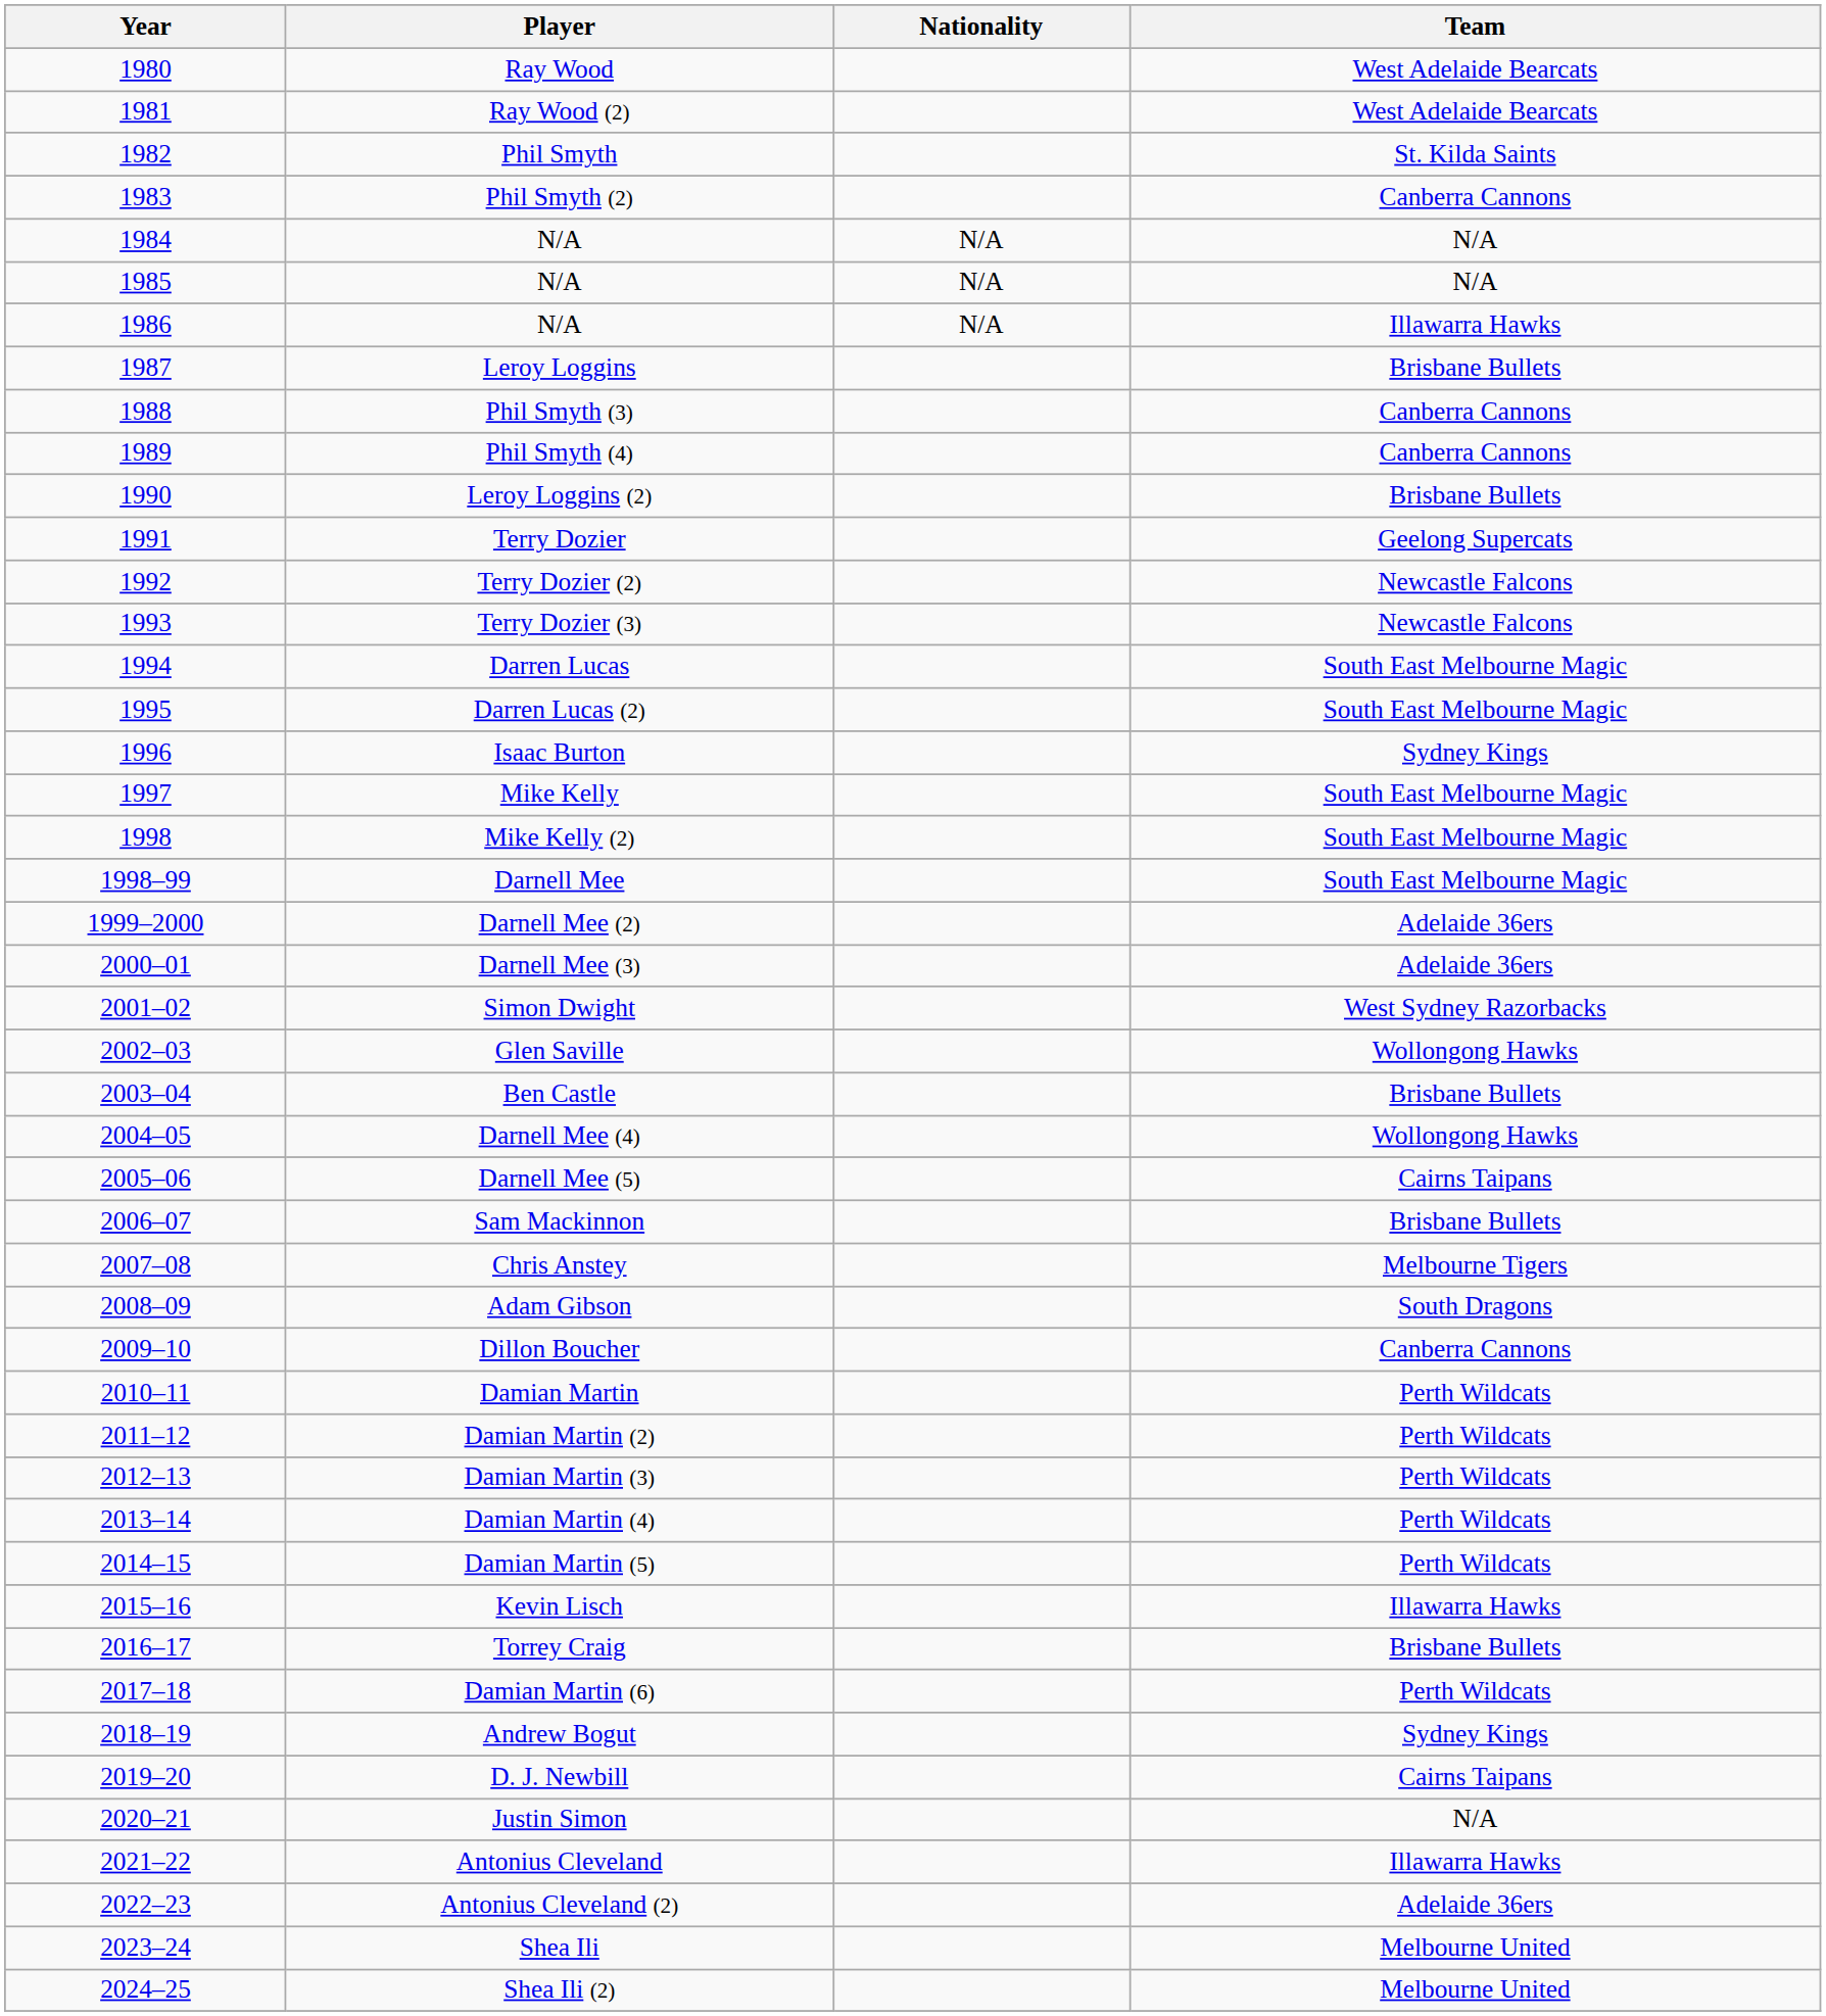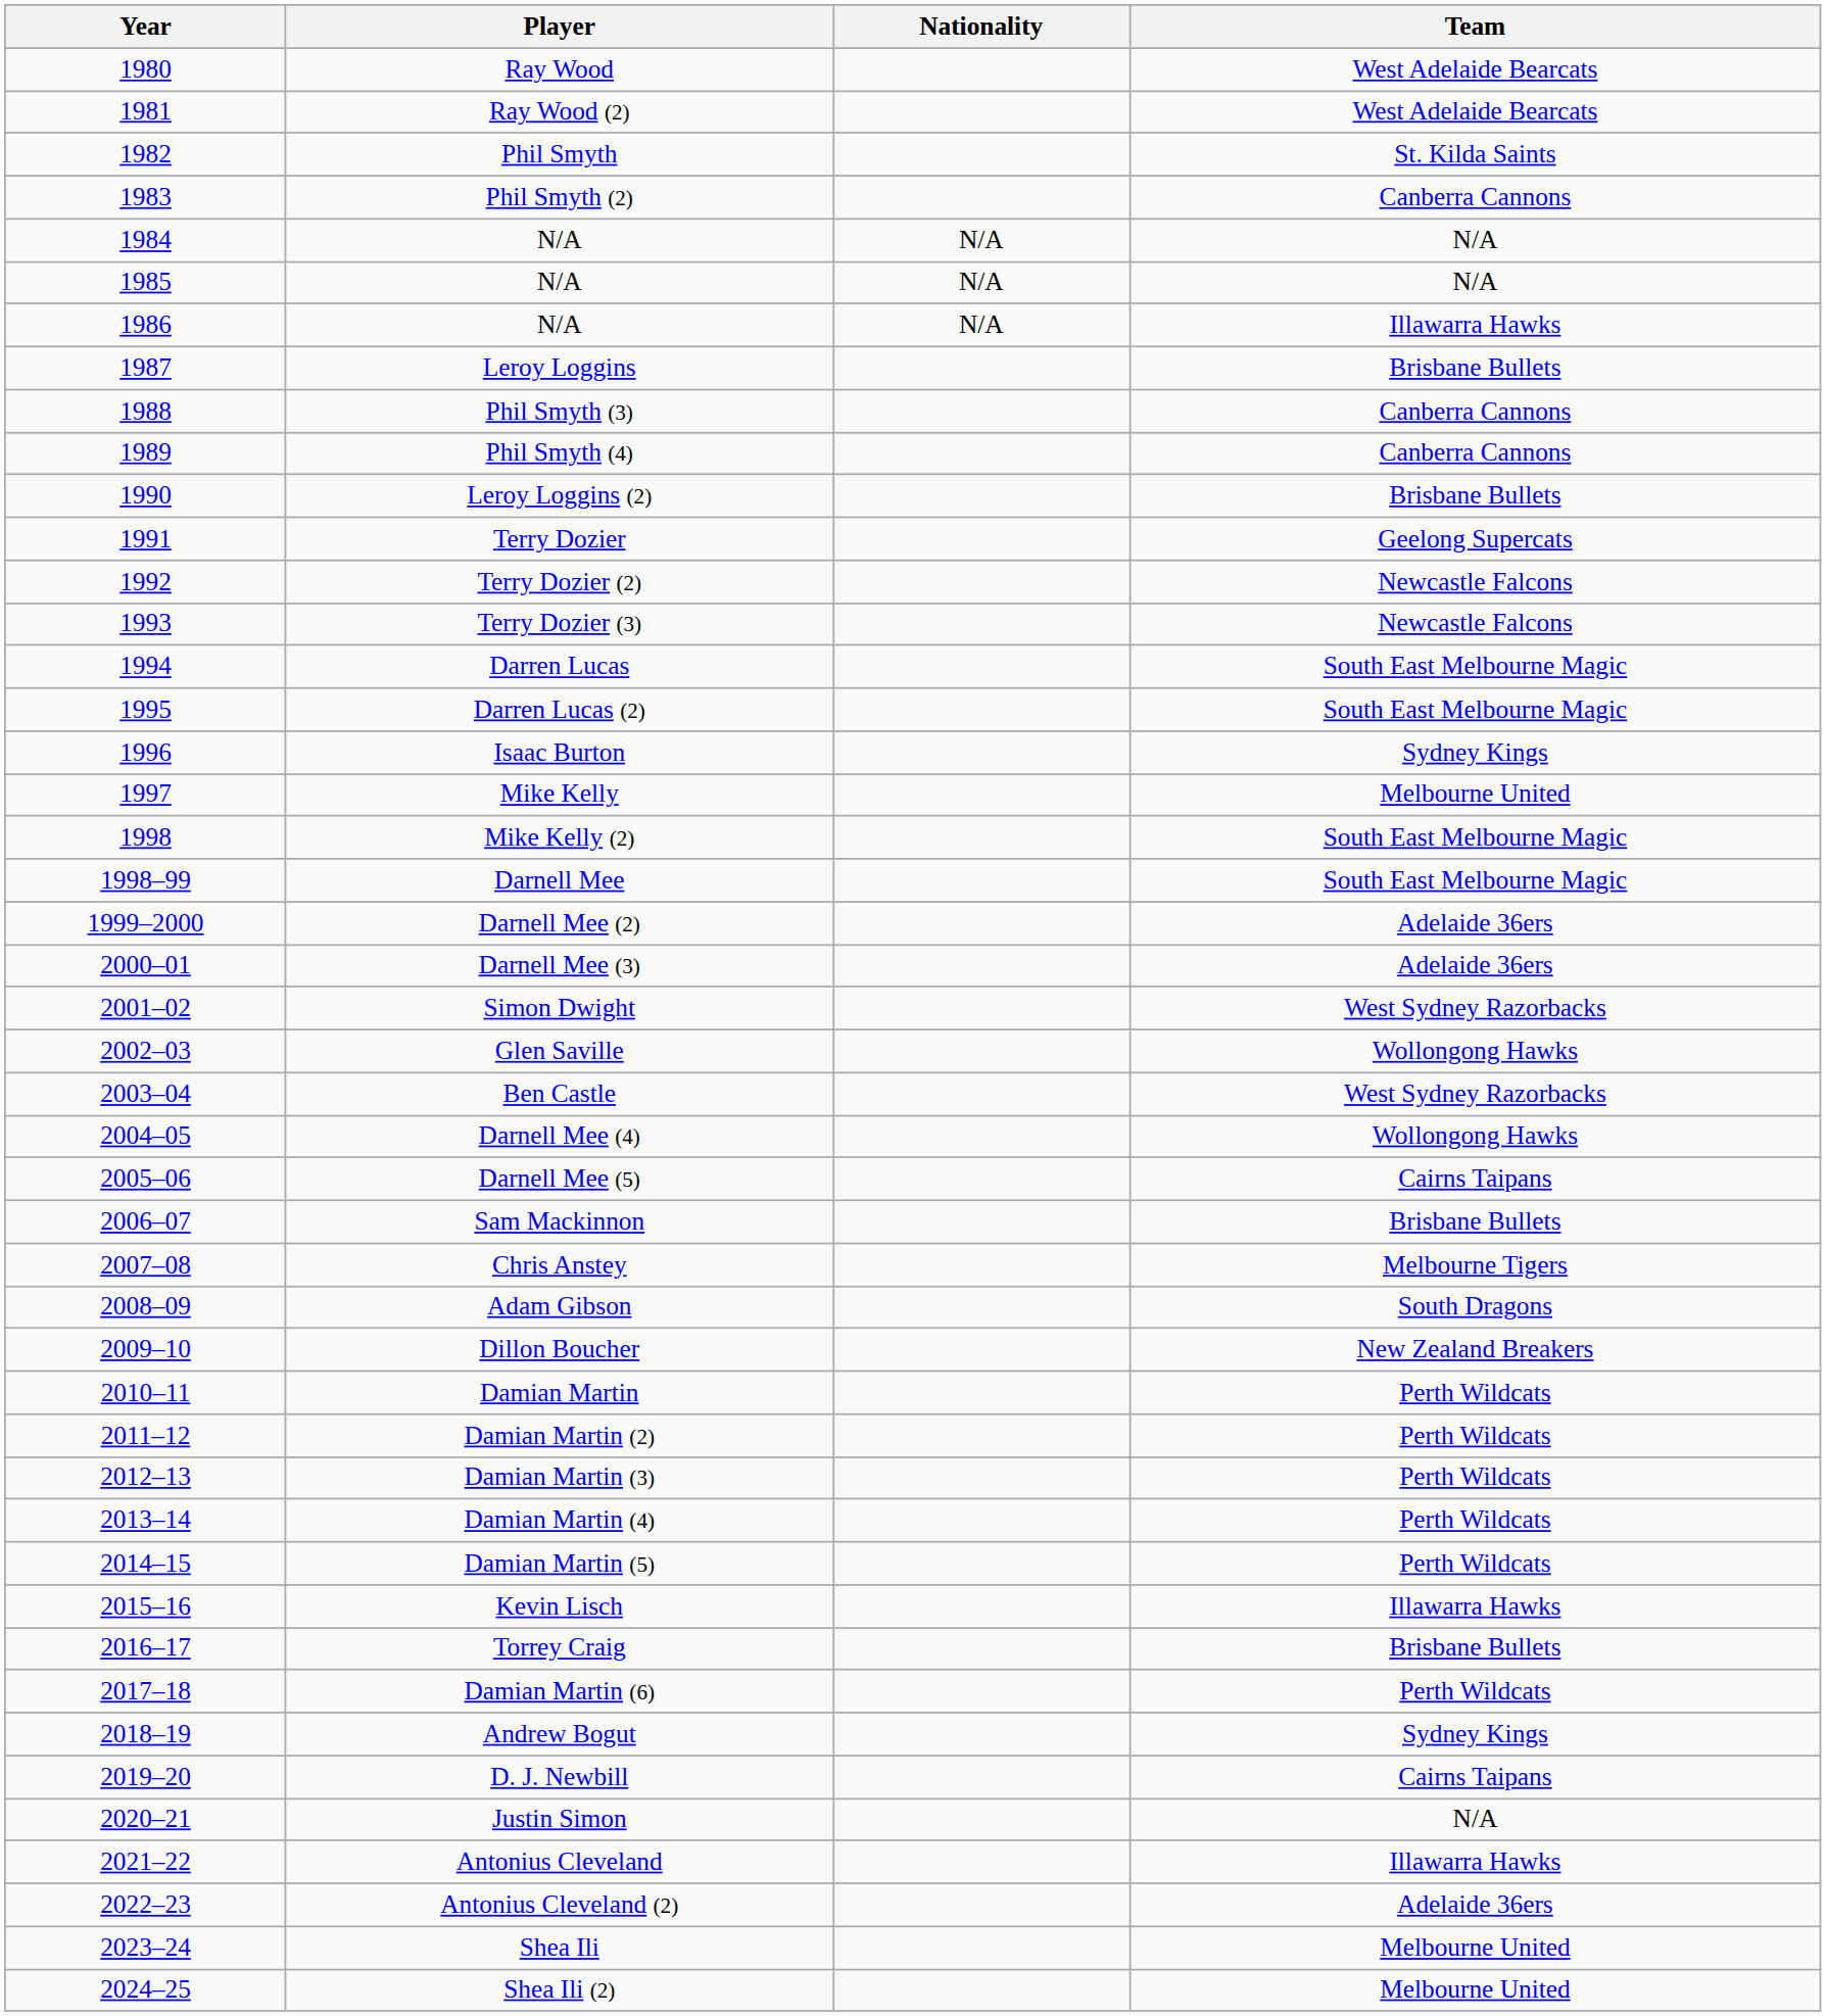Mike Kelly | Team: South East Melbourne Magic -> Melbourne United
Ben Castle | Team: Brisbane Bullets -> West Sydney Razorbacks
Dillon Boucher | Team: Canberra Cannons -> New Zealand Breakers
